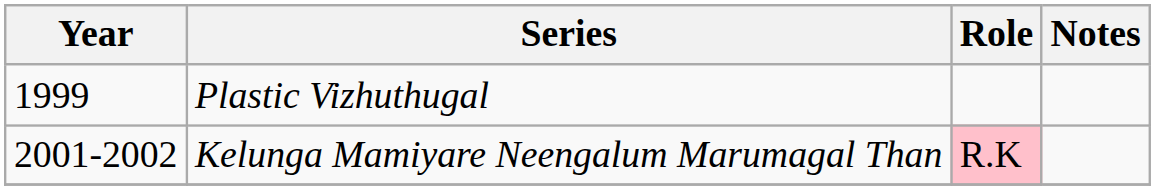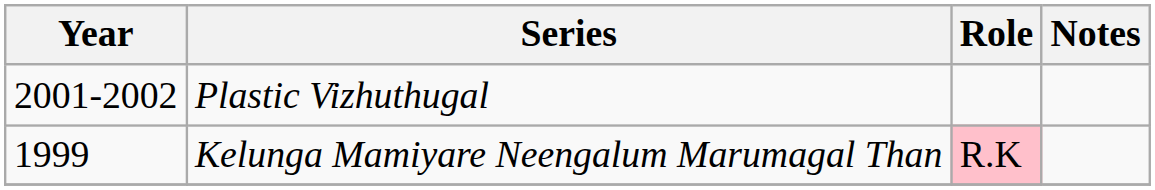Plastic Vizhuthugal | Year: 1999 -> 2001-2002
Kelunga Mamiyare Neengalum Marumagal Than | Year: 2001-2002 -> 1999
